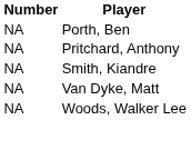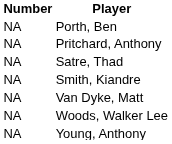+ row: NA | Satre, Thad
+ row: NA | Young, Anthony
